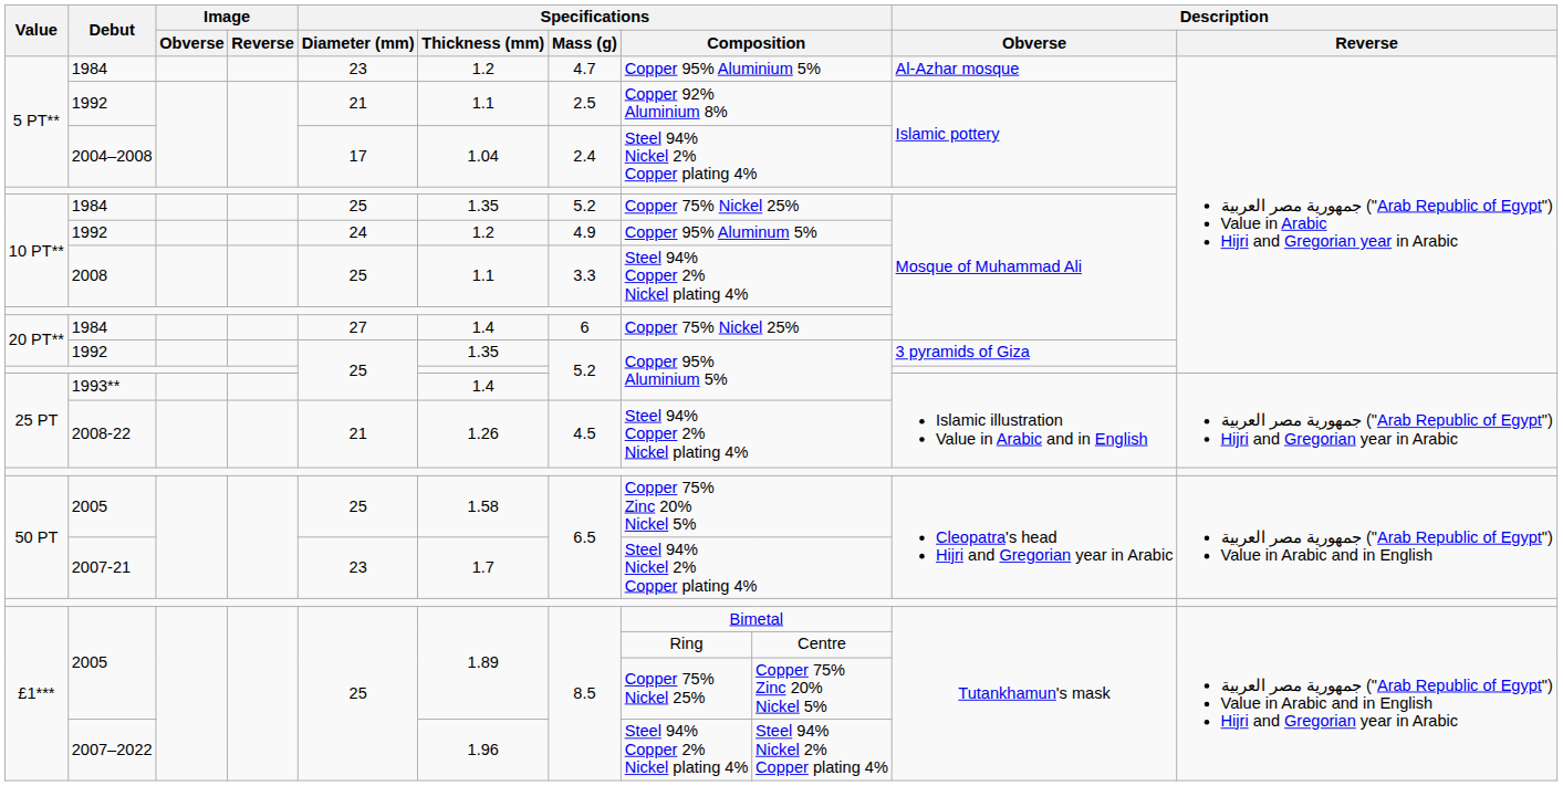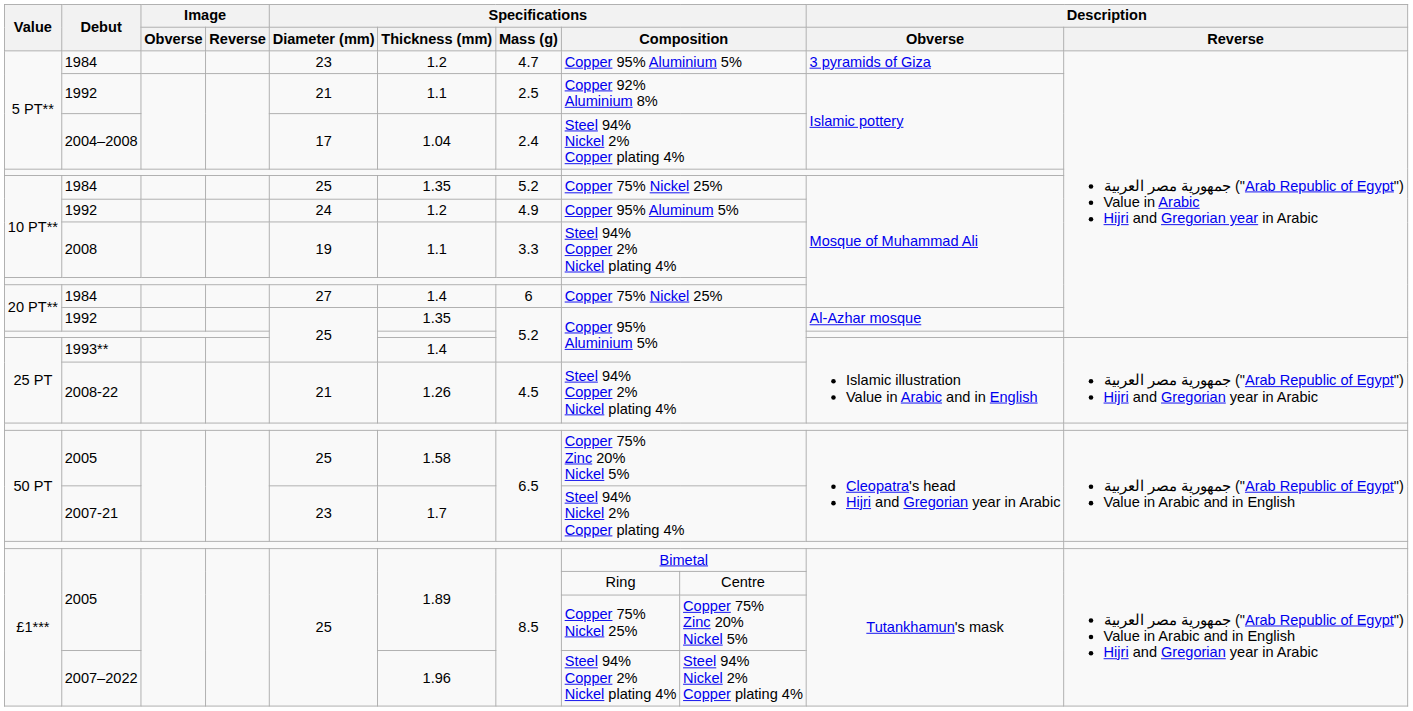5 PT** / 1984 | Description / Obverse: Al-Azhar mosque -> 3 pyramids of Giza
2008 | Specifications / Diameter (mm): 25 -> 19
20 PT** / 1992 | Description / Obverse: 3 pyramids of Giza -> Al-Azhar mosque
